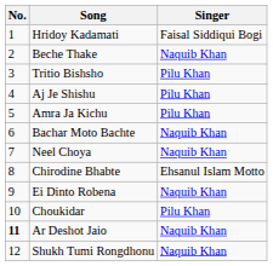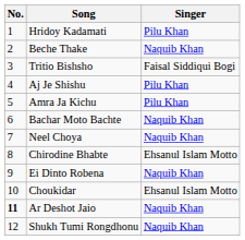Hridoy Kadamati | Singer: Faisal Siddiqui Bogi -> Pilu Khan
Tritio Bishsho | Singer: Pilu Khan -> Faisal Siddiqui Bogi
Choukidar | Singer: Pilu Khan -> Ehsanul Islam Motto
